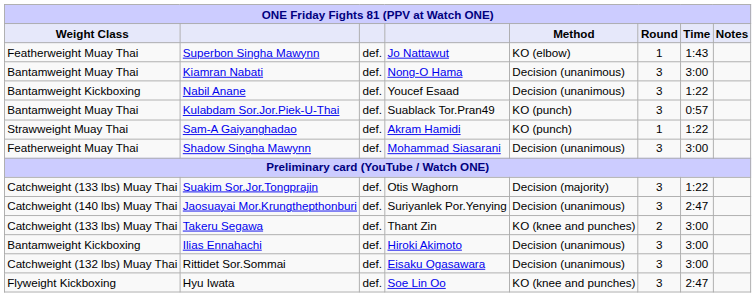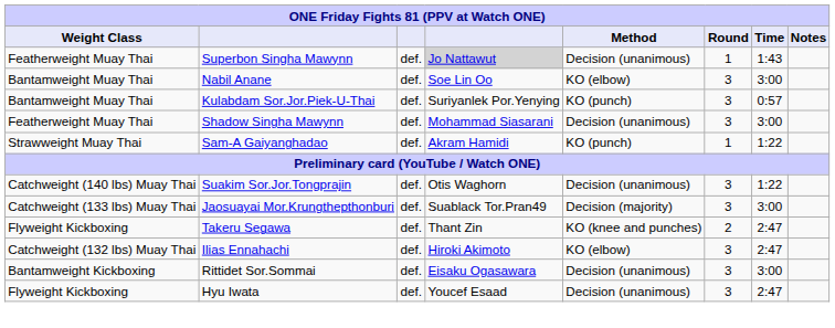Superbon Singha Mawynn | column 4: no background -> lightgrey background
Superbon Singha Mawynn | Method: KO (elbow) -> Decision (unanimous)
- row: Bantamweight Muay Thai | Kiamran Nabati | def. | Nong-O Hama | Decision (unanimous) | 3 | 3:00
Nabil Anane | Weight Class: Bantamweight Kickboxing -> Bantamweight Muay Thai
Nabil Anane | column 4: Youcef Esaad -> Soe Lin Oo
Nabil Anane | Method: Decision (unanimous) -> KO (elbow)
Nabil Anane | Time: 1:22 -> 3:00
Kulabdam Sor.Jor.Piek-U-Thai | column 4: Suablack Tor.Pran49 -> Suriyanlek Por.Yenying
rows swapped: Sam-A Gaiyanghadao <-> Shadow Singha Mawynn
Suakim Sor.Jor.Tongprajin | Weight Class: Catchweight (133 lbs) Muay Thai -> Catchweight (140 lbs) Muay Thai
Suakim Sor.Jor.Tongprajin | Method: Decision (majority) -> Decision (unanimous)
Jaosuayai Mor.Krungthepthonburi | Weight Class: Catchweight (140 lbs) Muay Thai -> Catchweight (133 lbs) Muay Thai
Jaosuayai Mor.Krungthepthonburi | column 4: Suriyanlek Por.Yenying -> Suablack Tor.Pran49
Jaosuayai Mor.Krungthepthonburi | Method: Decision (unanimous) -> Decision (majority)
Jaosuayai Mor.Krungthepthonburi | Time: 2:47 -> 3:00
Takeru Segawa | Weight Class: Catchweight (133 lbs) Muay Thai -> Flyweight Kickboxing
Takeru Segawa | Time: 3:00 -> 2:47
Ilias Ennahachi | Weight Class: Bantamweight Kickboxing -> Catchweight (132 lbs) Muay Thai
Ilias Ennahachi | Method: Decision (unanimous) -> KO (elbow)
Ilias Ennahachi | Time: 3:00 -> 2:47
Rittidet Sor.Sommai | Weight Class: Catchweight (132 lbs) Muay Thai -> Bantamweight Kickboxing
Hyu Iwata | column 4: Soe Lin Oo -> Youcef Esaad
Hyu Iwata | Method: KO (knee and punches) -> Decision (unanimous)
